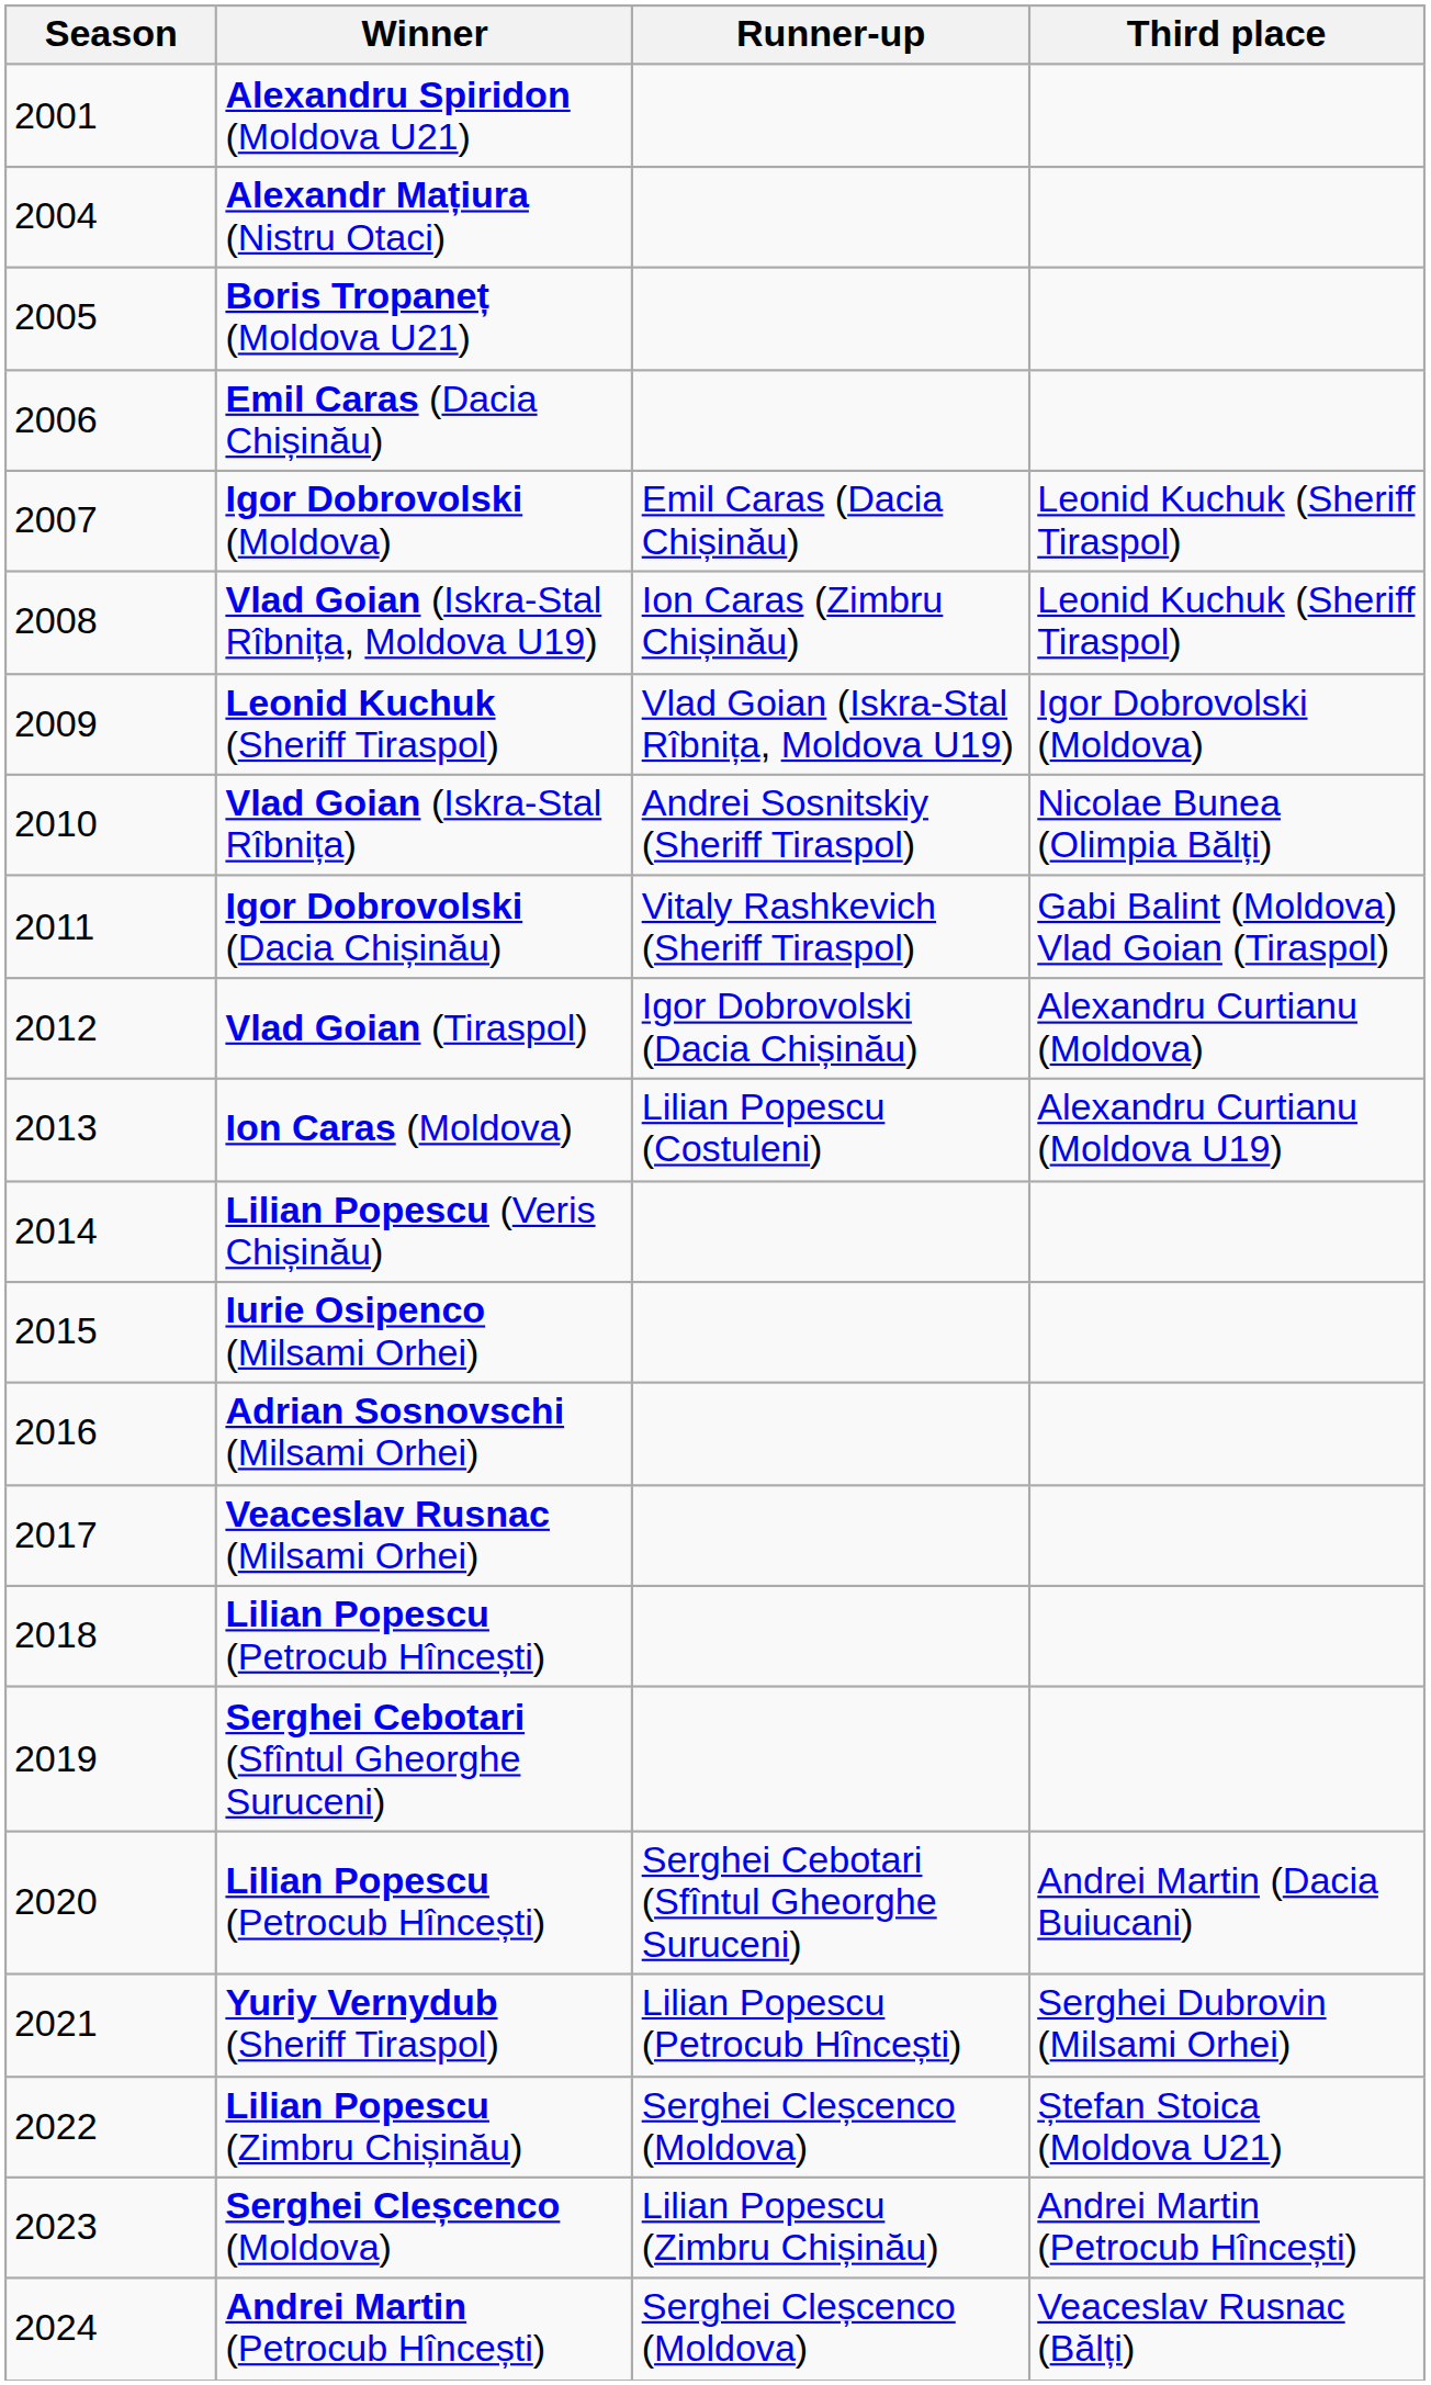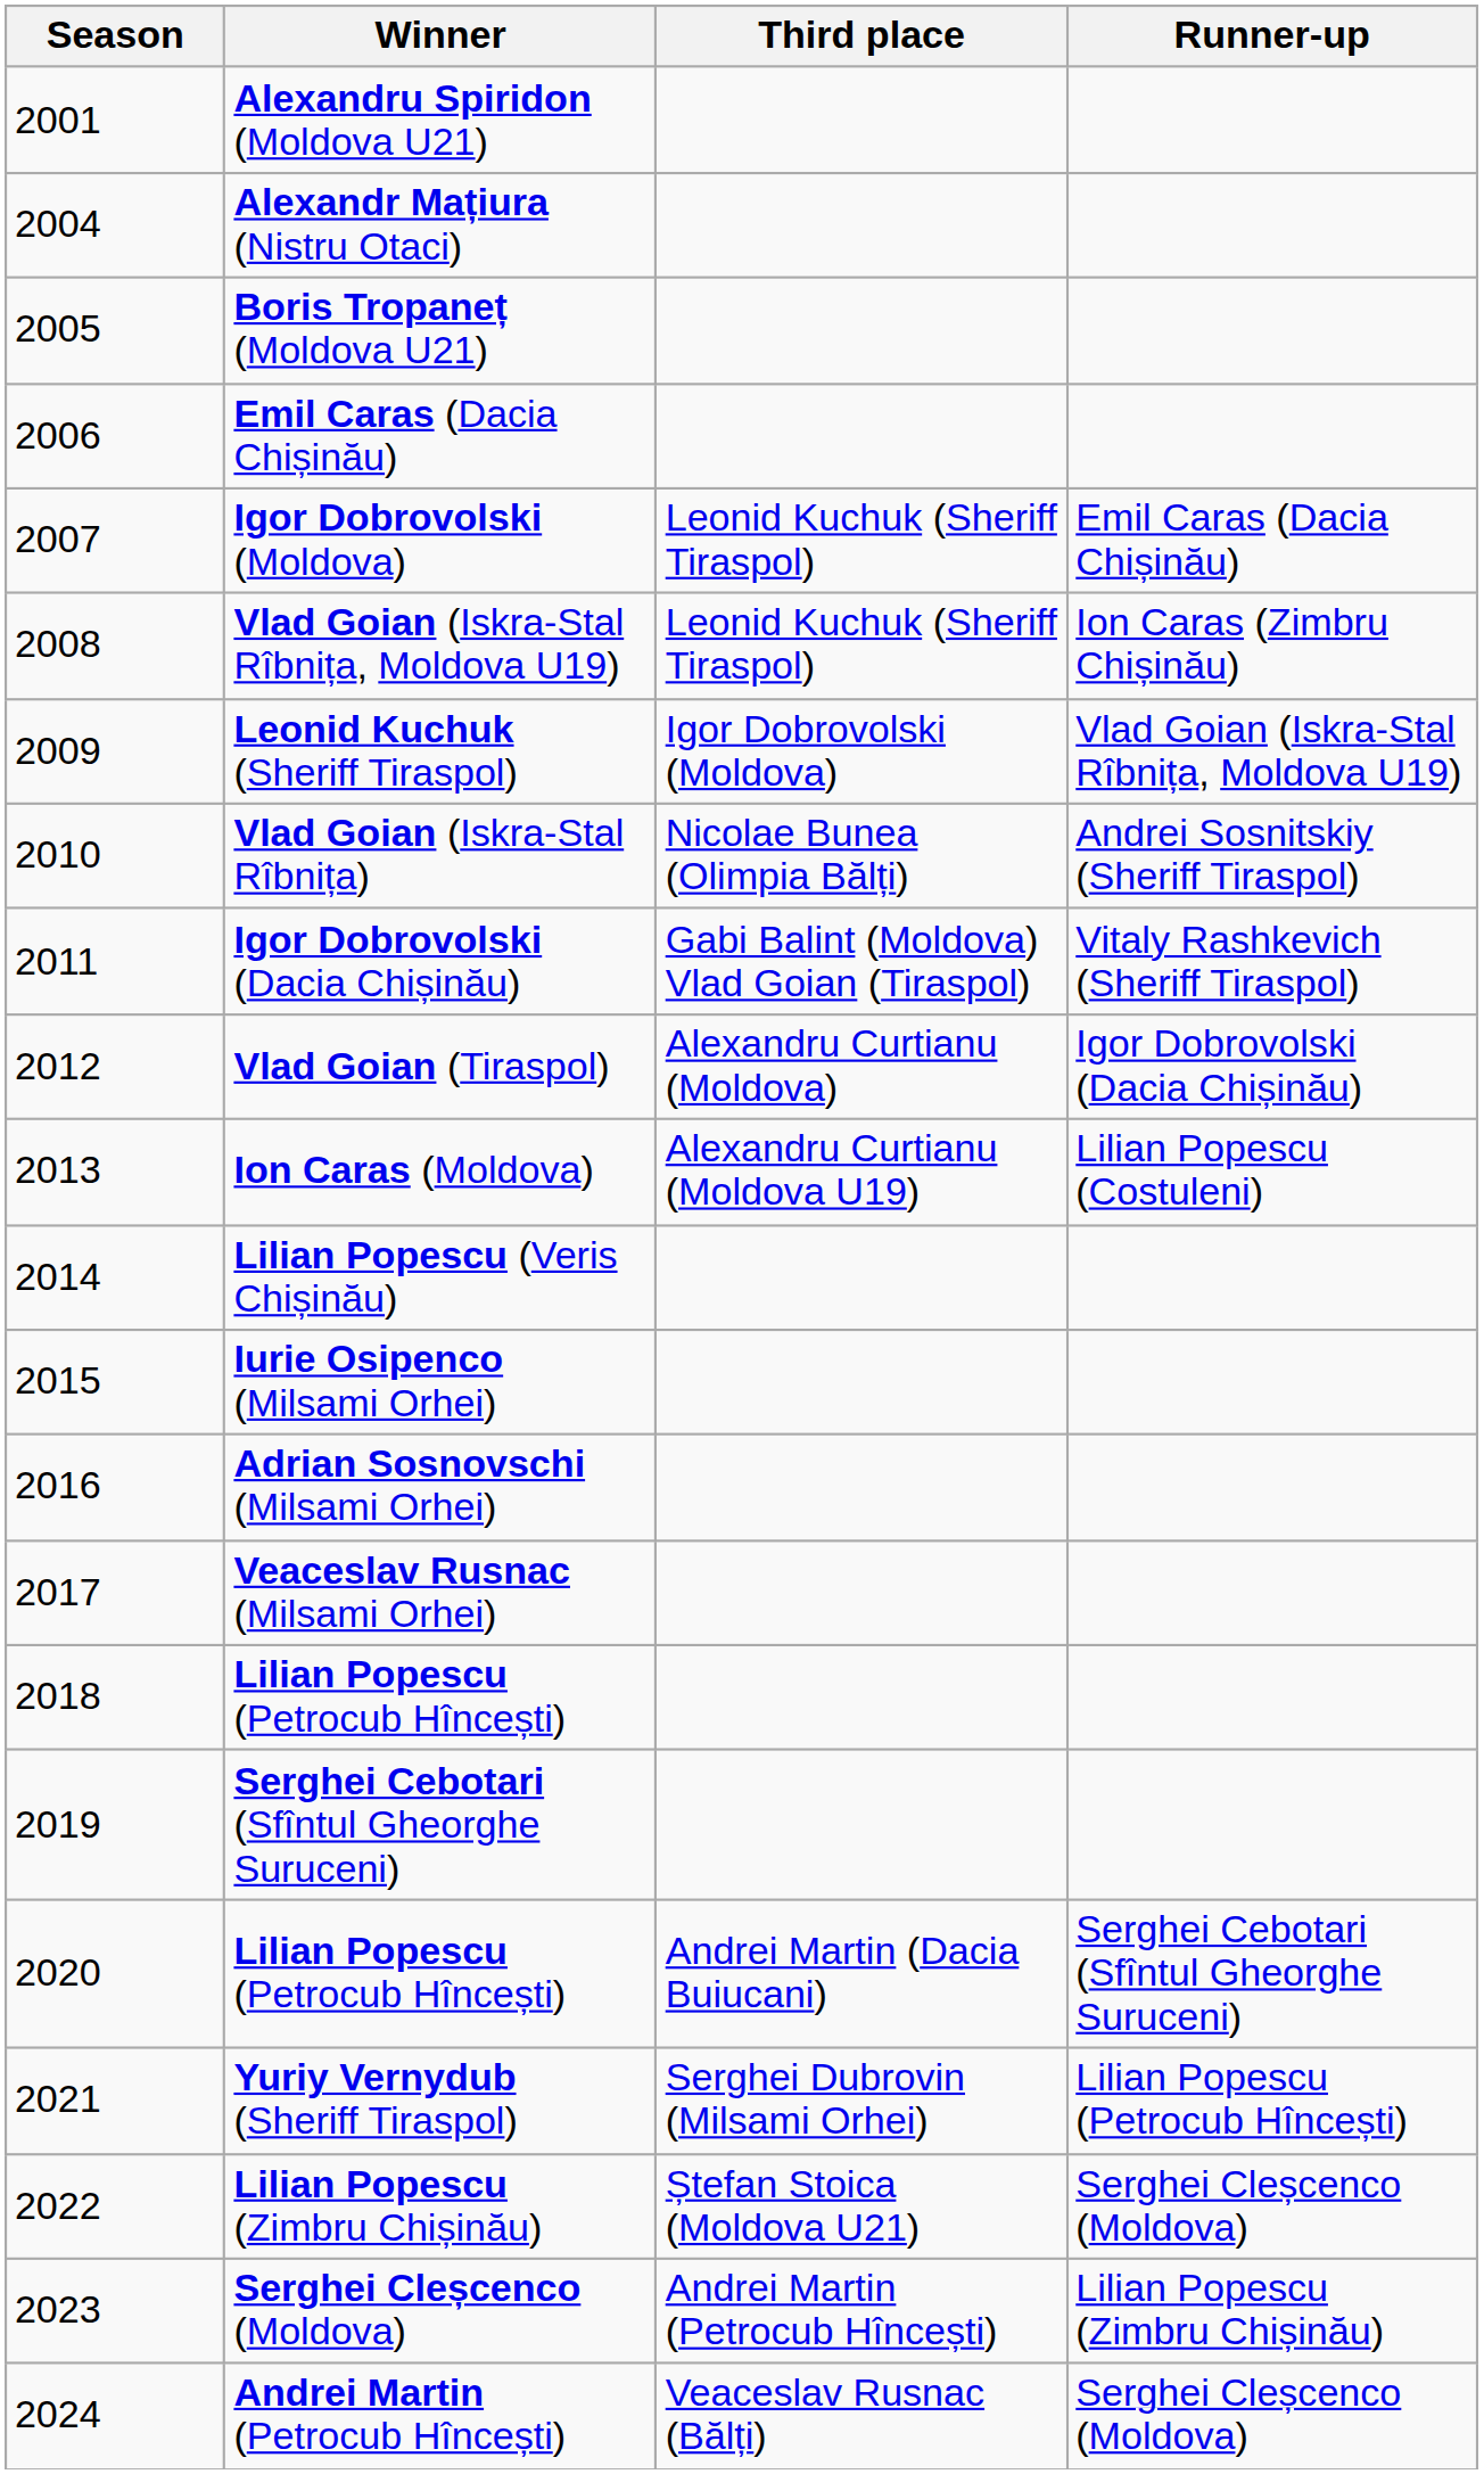columns swapped: Runner-up <-> Third place
